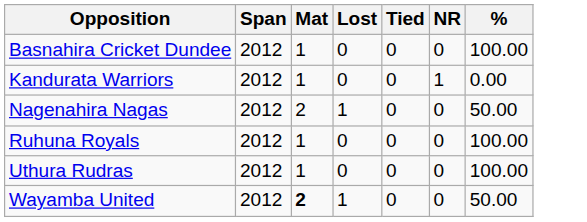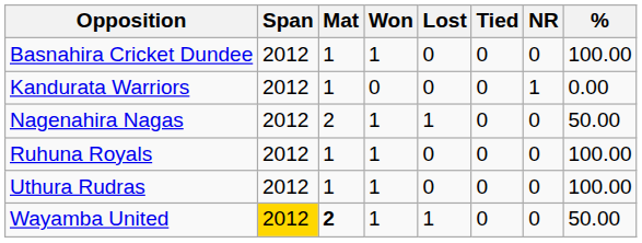+ column: Won | 1 | 0 | 1 | 1 | 1 | 1
Wayamba United | Span: no background -> gold background
